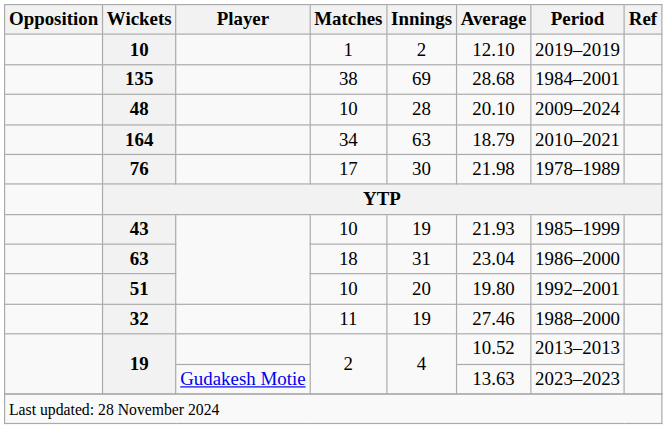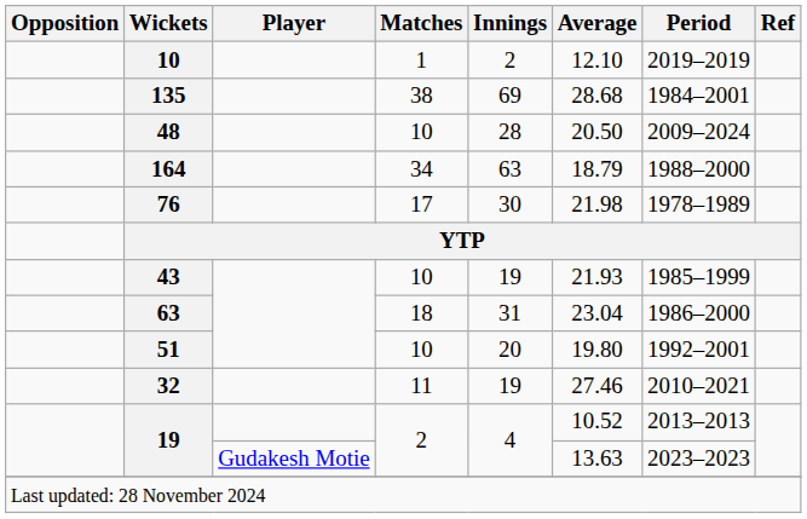48 | Average: 20.10 -> 20.50
164 | Period: 2010–2021 -> 1988–2000
32 | Period: 1988–2000 -> 2010–2021
